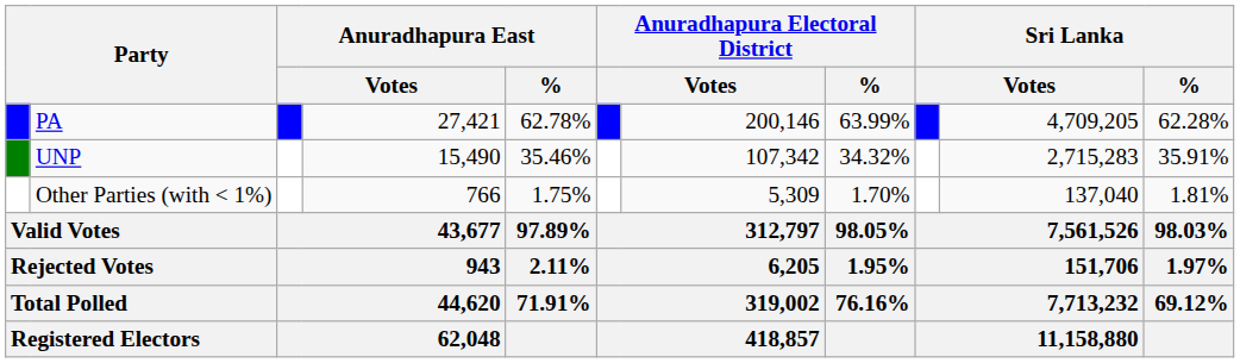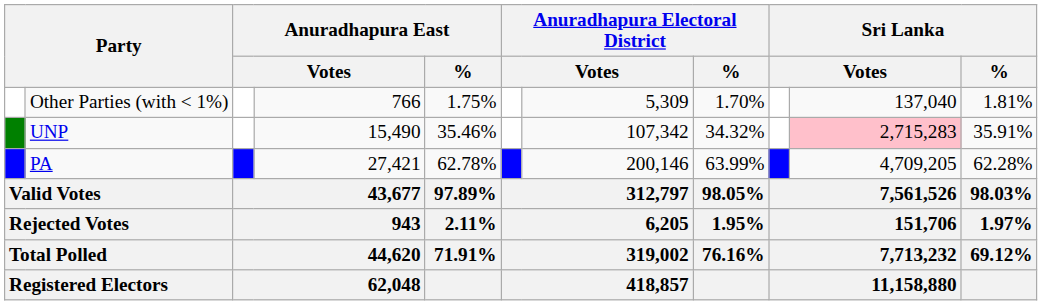rows swapped: PA <-> Other Parties (with < 1%)
UNP | column 10: no background -> pink background
